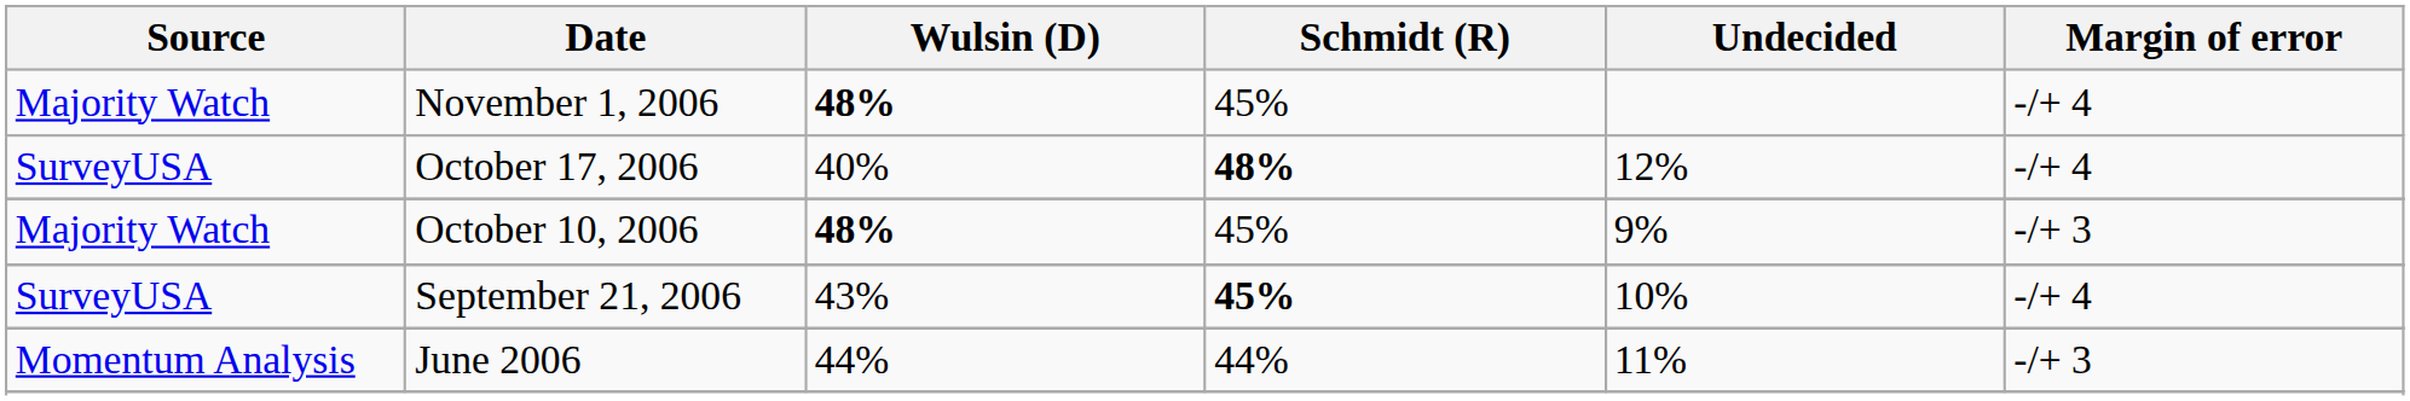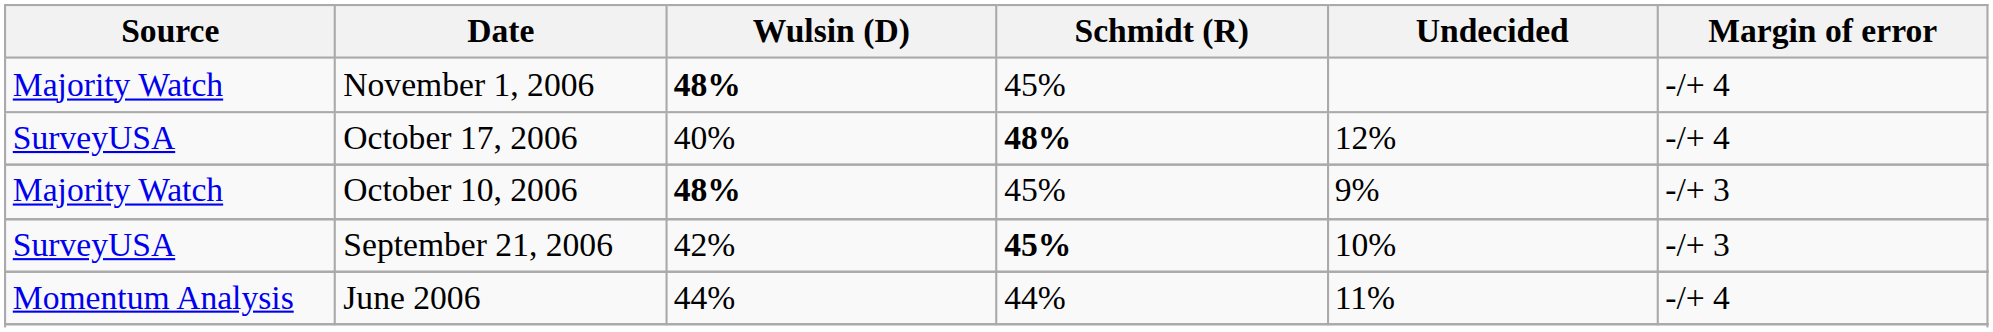September 21, 2006 | Wulsin (D): 43% -> 42%
September 21, 2006 | Margin of error: -/+ 4 -> -/+ 3
June 2006 | Margin of error: -/+ 3 -> -/+ 4
